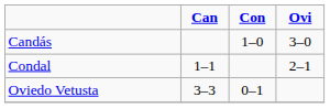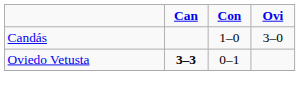- row: Condal | 1–1 | 2–1
Oviedo Vetusta | Can: normal -> bold
